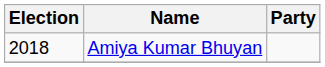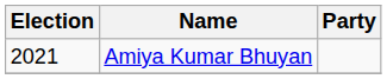Amiya Kumar Bhuyan | Election: 2018 -> 2021
